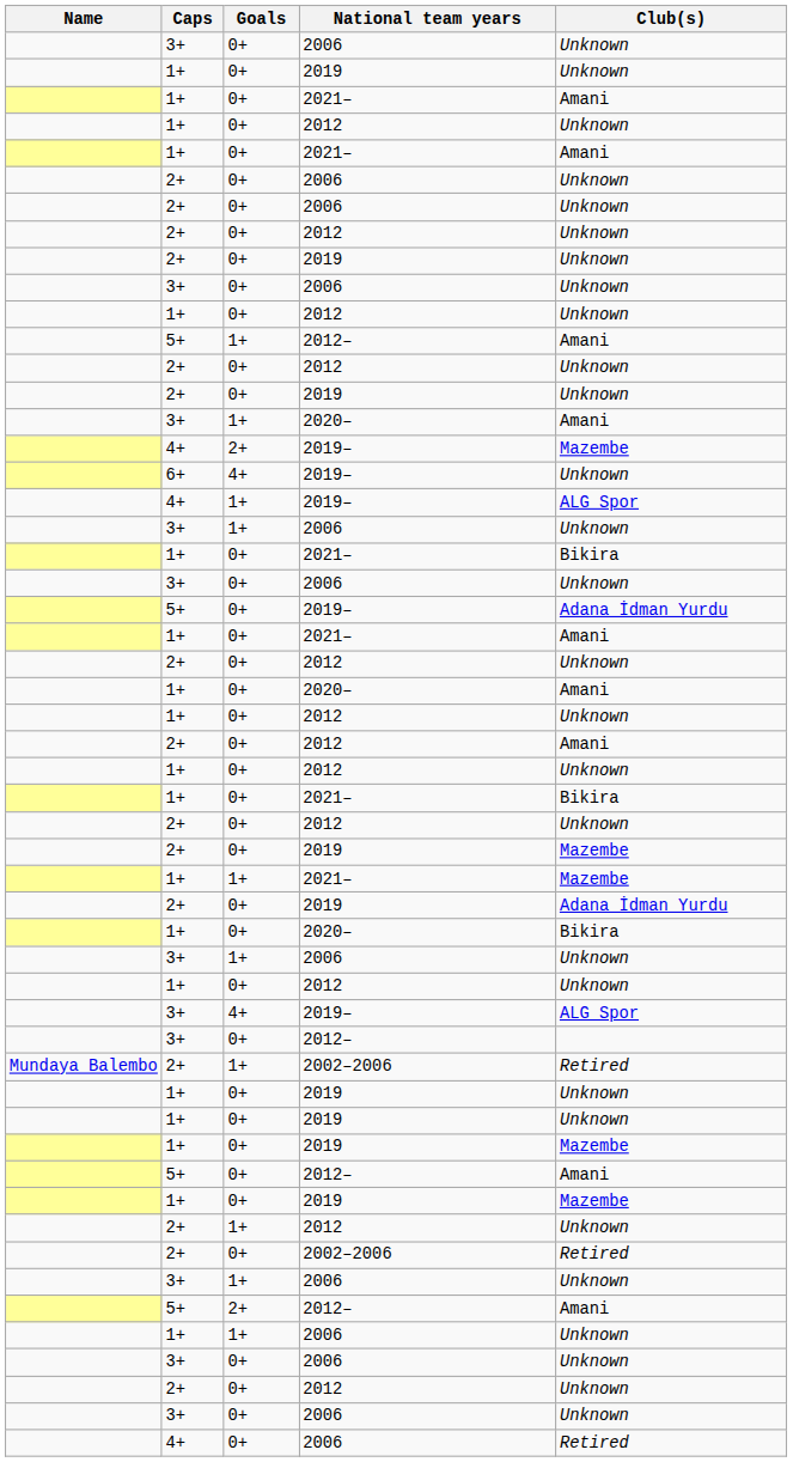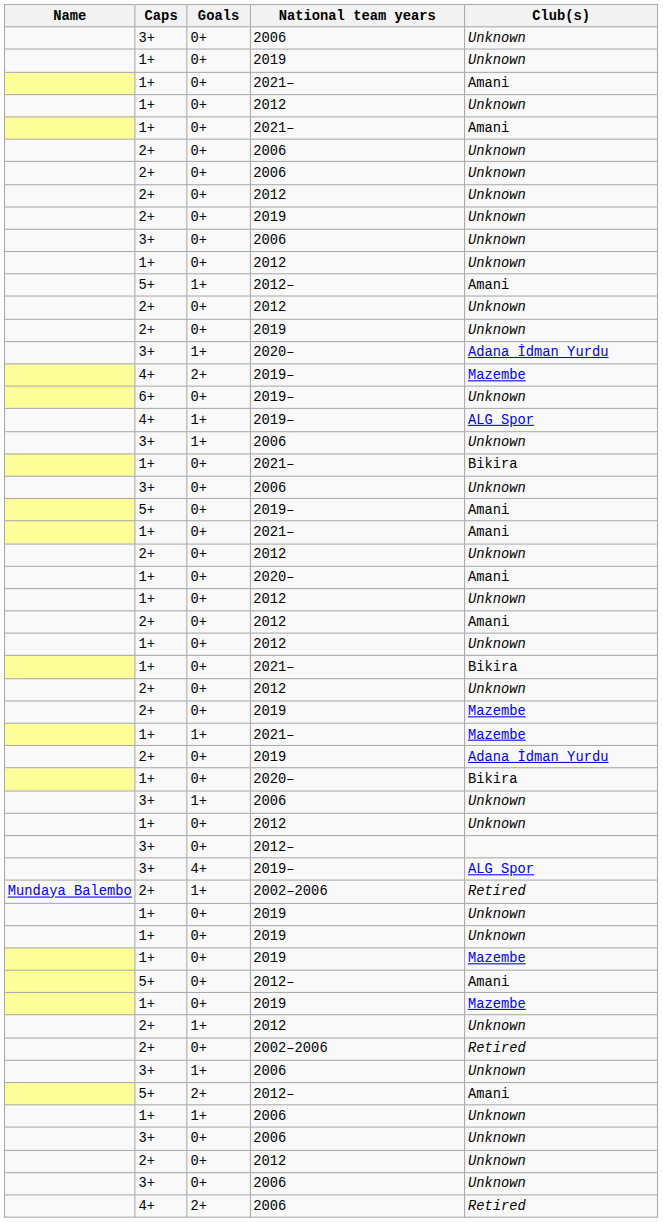3+ / 2020– | Club(s): Amani -> Adana İdman Yurdu
6+ / 2019– | Goals: 4+ -> 0+
5+ / 2019– | Club(s): Adana İdman Yurdu -> Amani
rows swapped: 3+ / 2019– <-> 3+ / 2012–
4+ / 2006 | Goals: 0+ -> 2+
